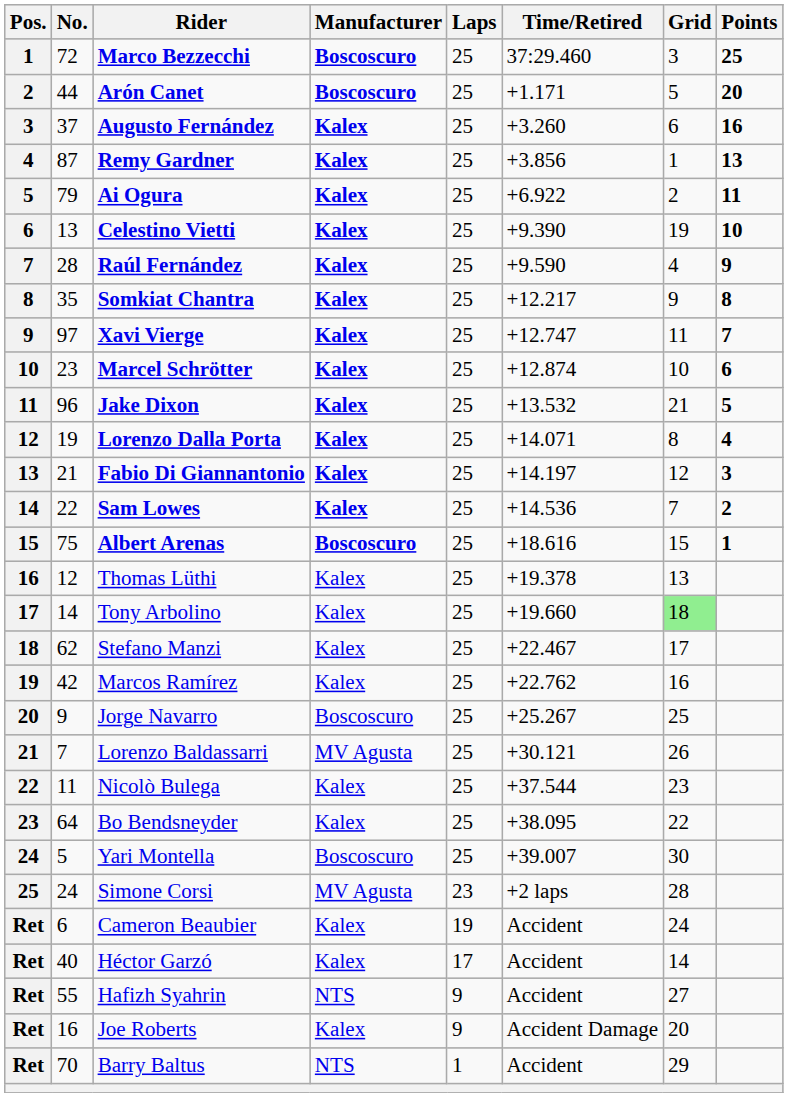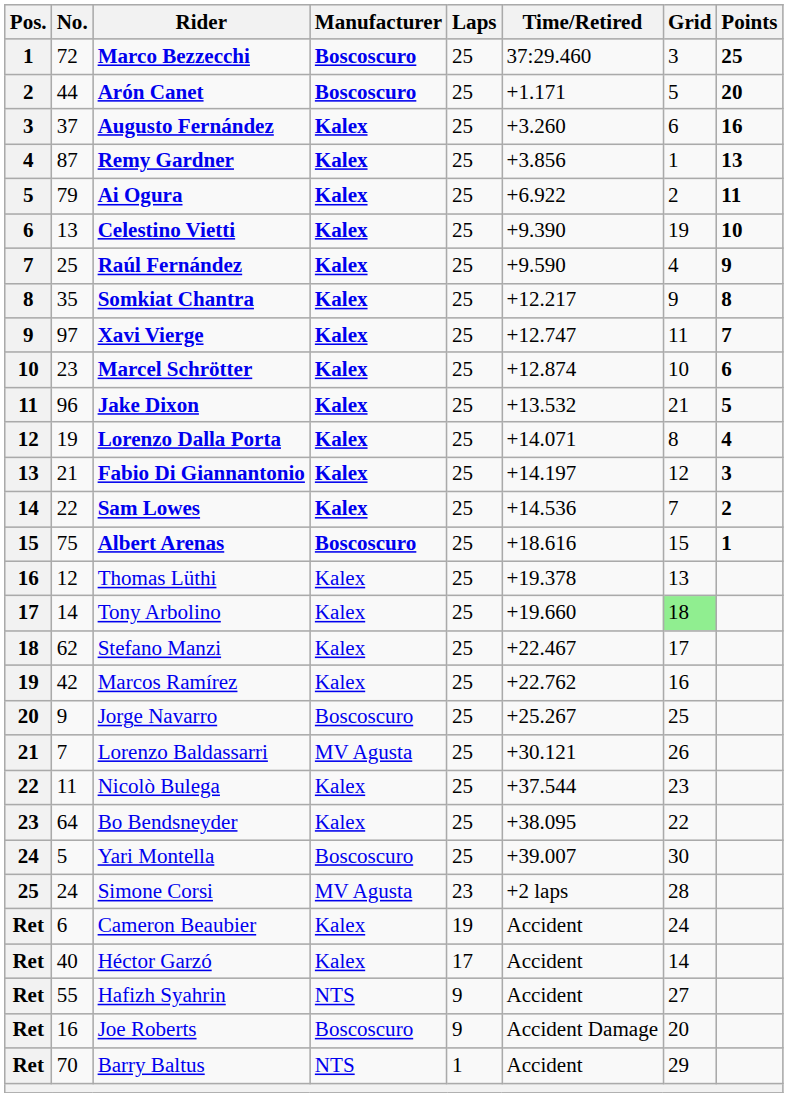Raúl Fernández | No.: 28 -> 25
Joe Roberts | Manufacturer: Kalex -> Boscoscuro
